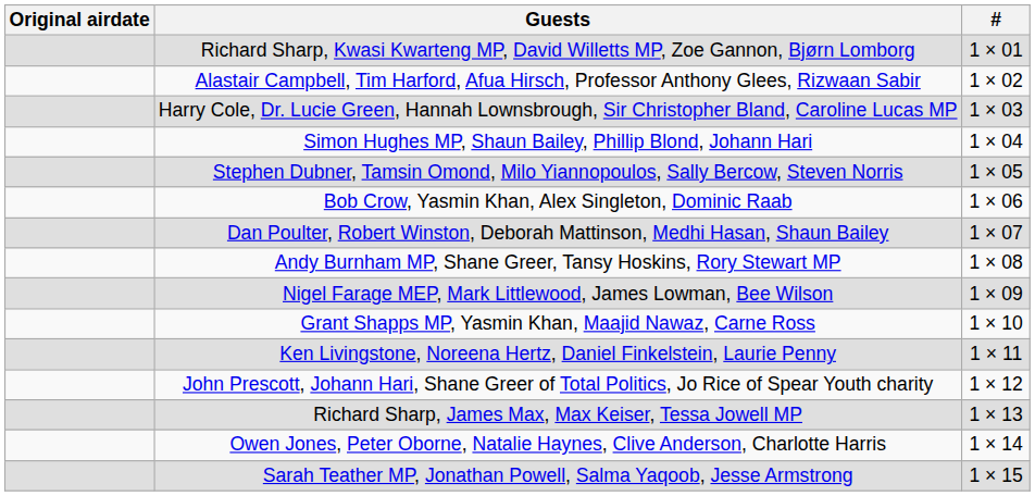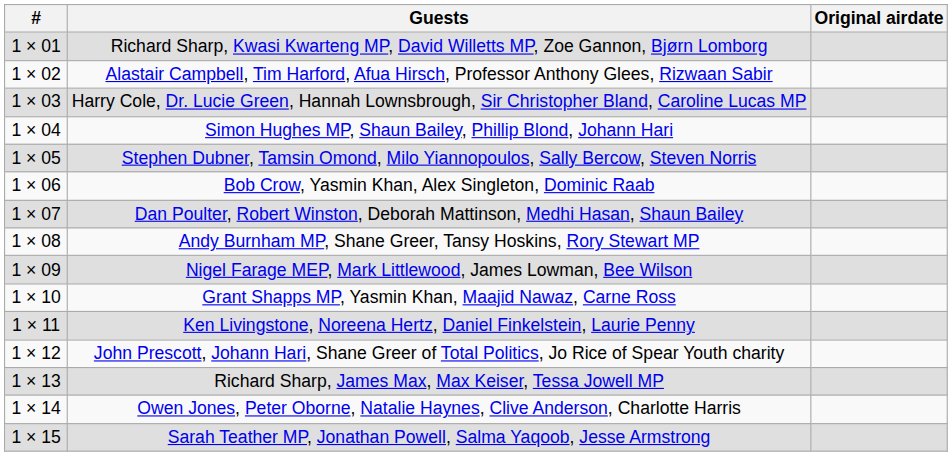columns swapped: # <-> Original airdate
